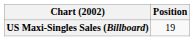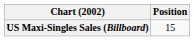US Maxi-Singles Sales (Billboard) | Position: 19 -> 15
